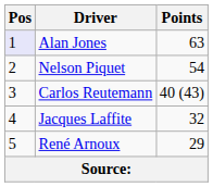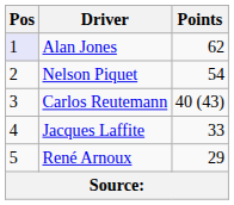Alan Jones | Points: 63 -> 62
Jacques Laffite | Points: 32 -> 33
